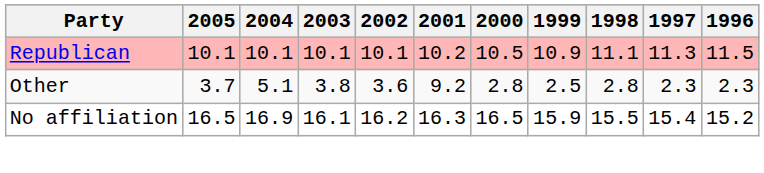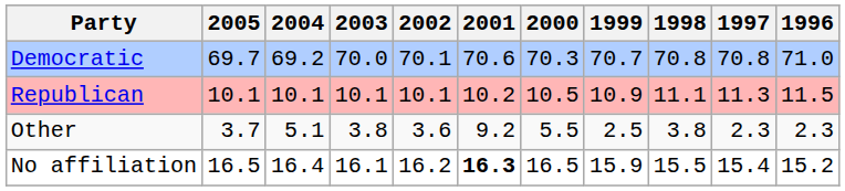+ row: Democratic | 69.7 | 69.2 | 70.0 | 70.1 | 70.6 | 70.3 | 70.7 | 70.8 | 70.8 | 71.0
Other | 2000: 2.8 -> 5.5
Other | 1998: 2.8 -> 3.8
No affiliation | 2004: 16.9 -> 16.4
No affiliation | 2001: normal -> bold
